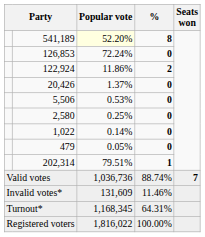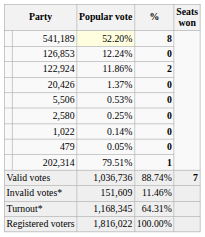126,853 | Popular vote: 72.24% -> 12.24%
Invalid votes* | Popular vote: 131,609 -> 151,609
